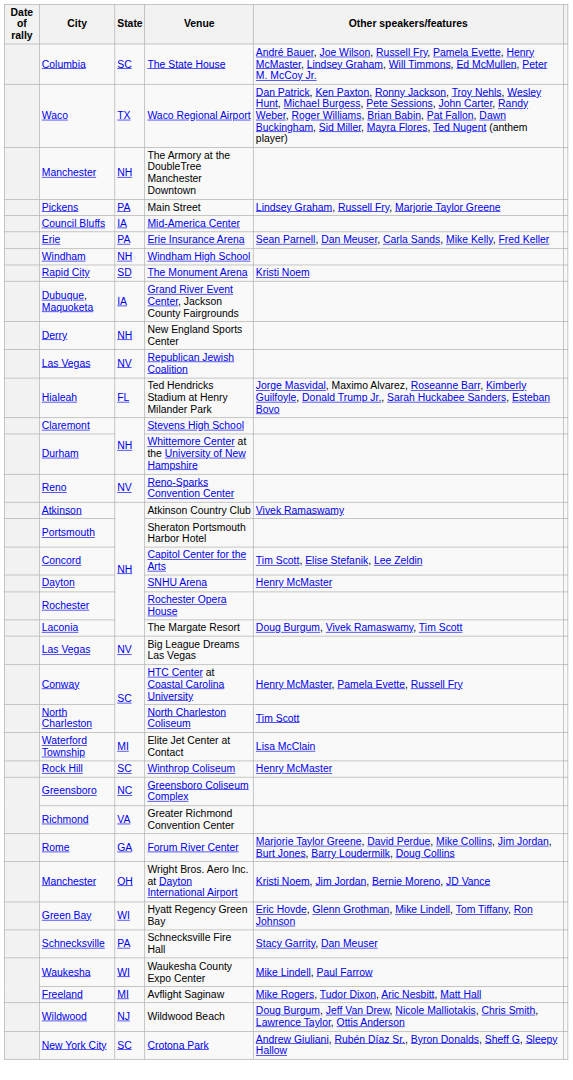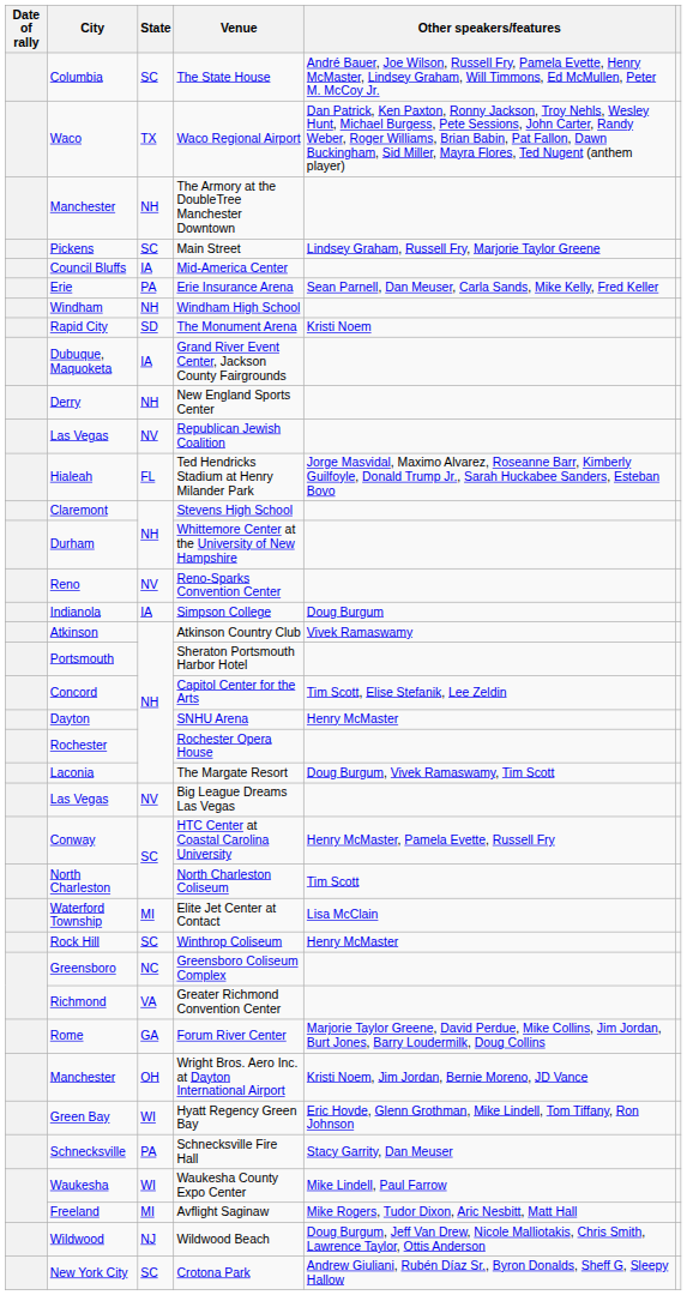Main Street | State: PA -> SC
+ row: Indianola | IA | Simpson College | Doug Burgum
